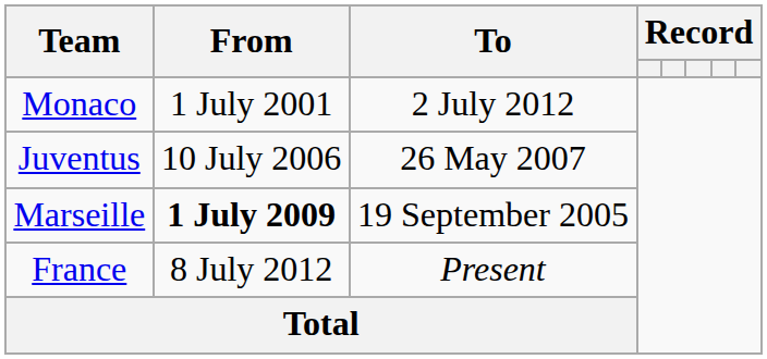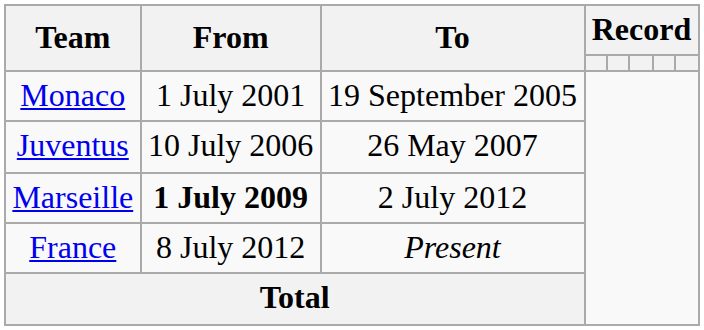Monaco | To: 2 July 2012 -> 19 September 2005
Marseille | To: 19 September 2005 -> 2 July 2012
